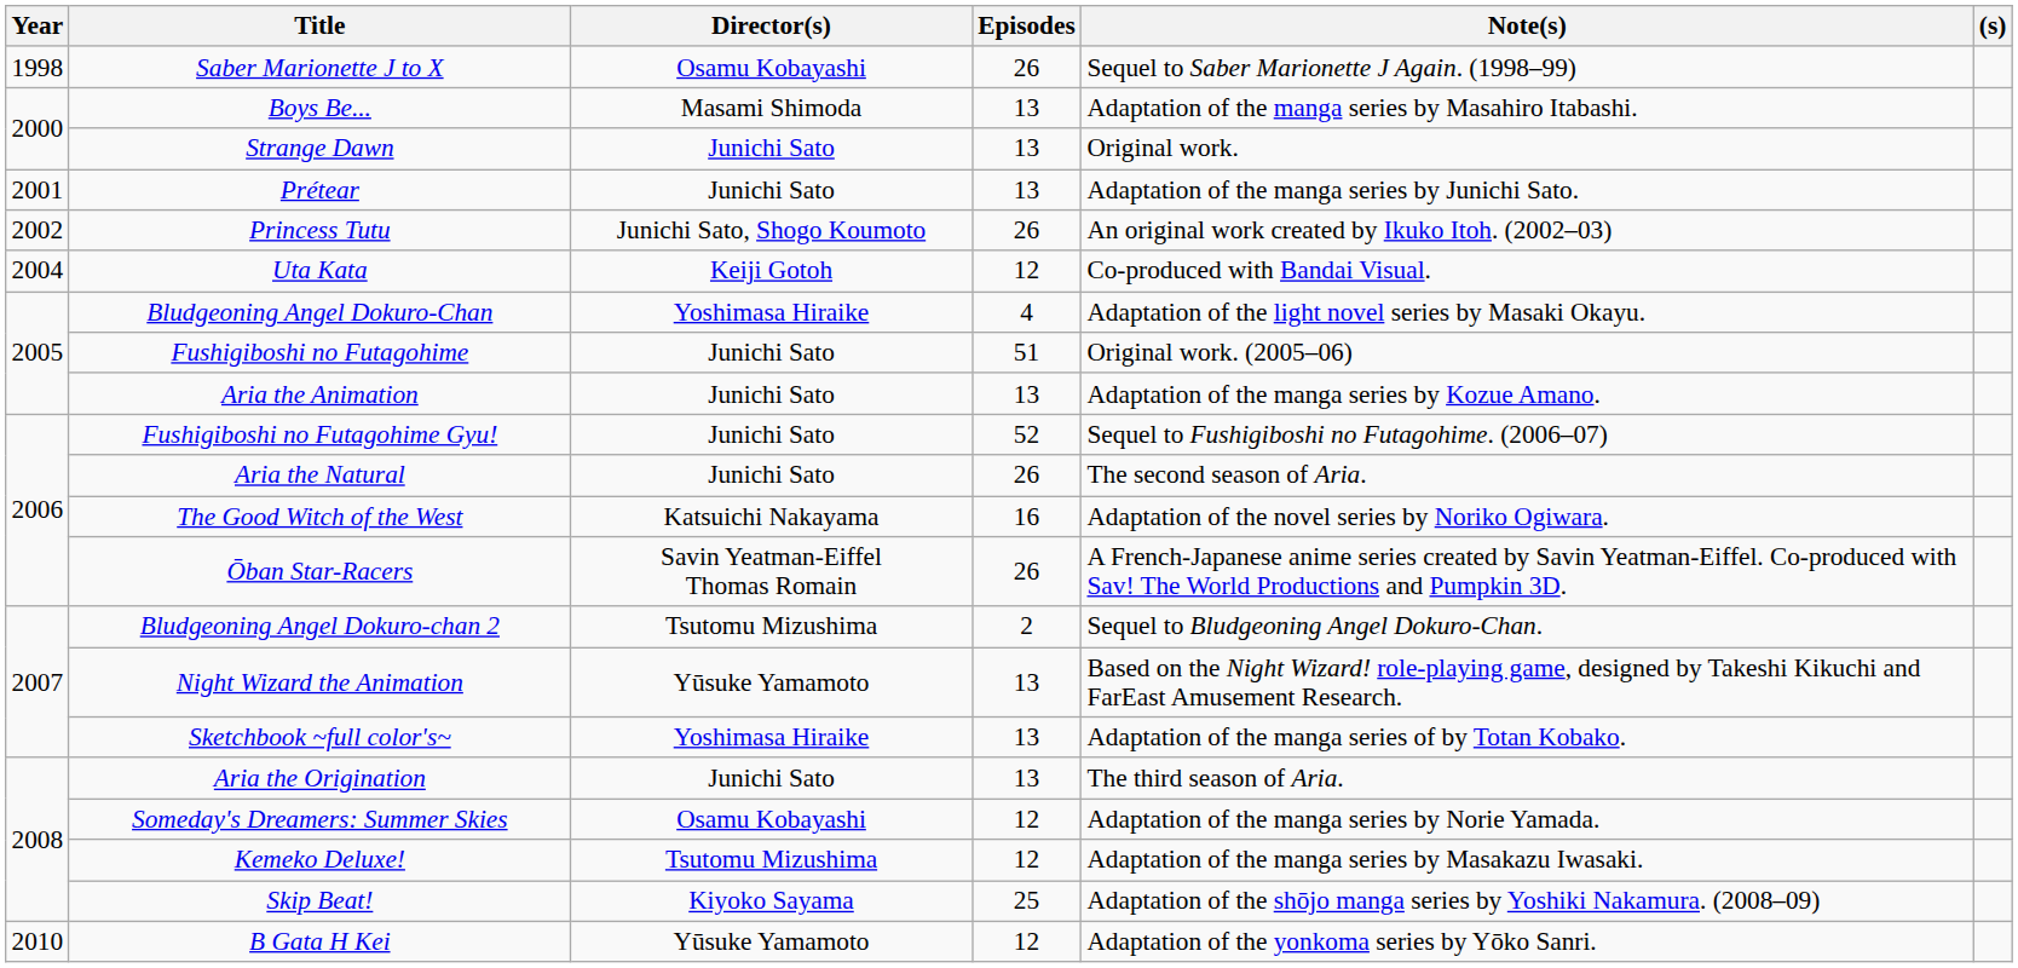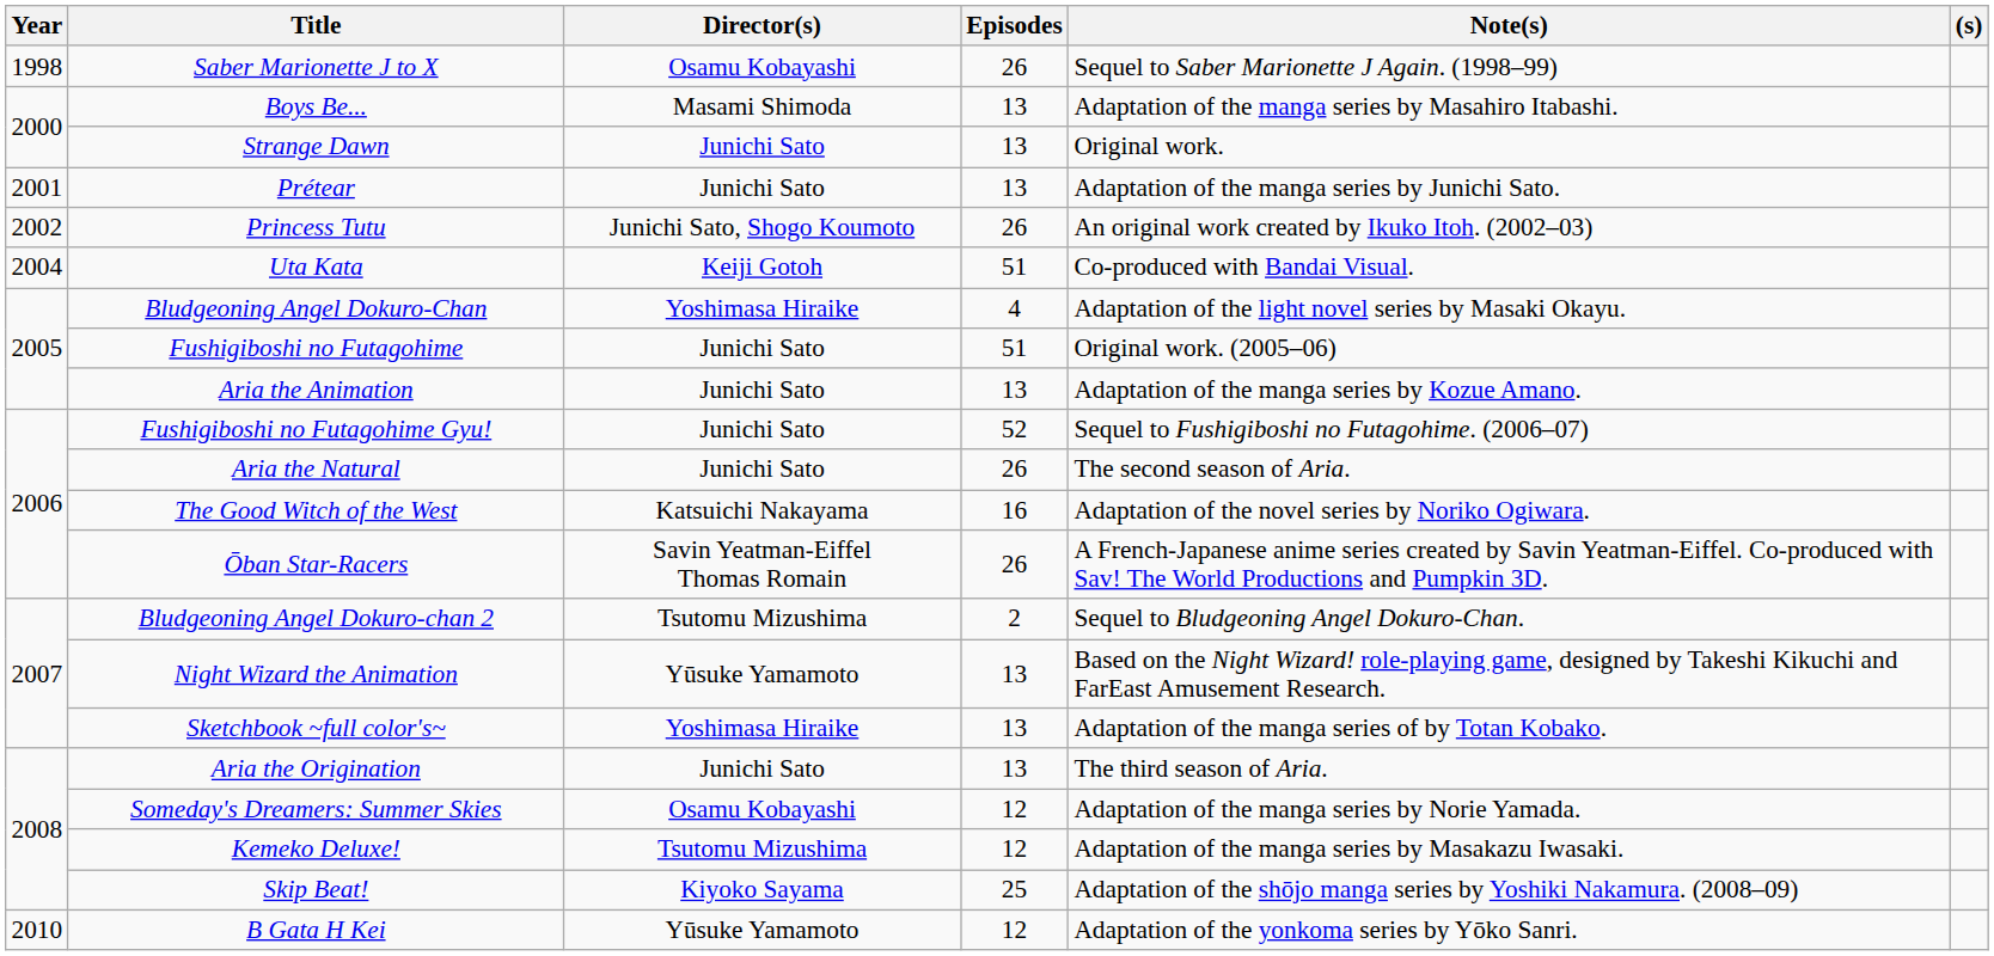Uta Kata | Episodes: 12 -> 51
